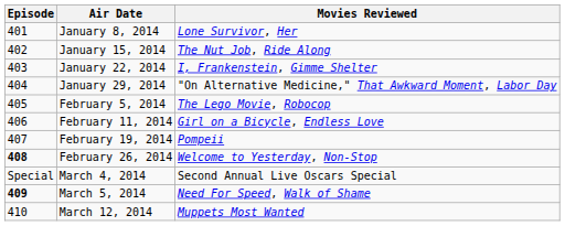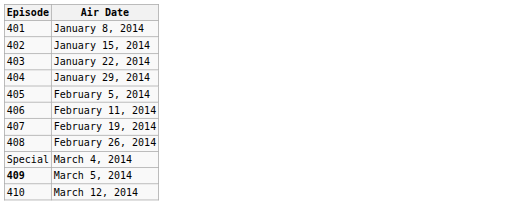- column: Movies Reviewed | Lone Survivor, Her | The Nut Job, Ride Along | I, Frankenstein, Gimme Shelter | "On Alternative Medicine," That Awkward Moment, Labor Day | The Lego Movie, Robocop | Girl on a Bicycle, Endless Love | Pompeii | Welcome to Yesterday, Non-Stop | Second Annual Live Oscars Special | Need For Speed, Walk of Shame | Muppets Most Wanted
February 26, 2014 | Episode: bold -> normal
